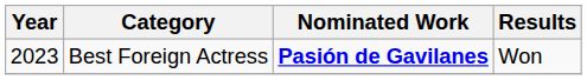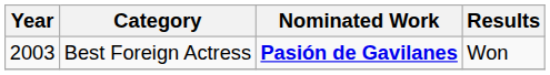Best Foreign Actress | Year: 2023 -> 2003
